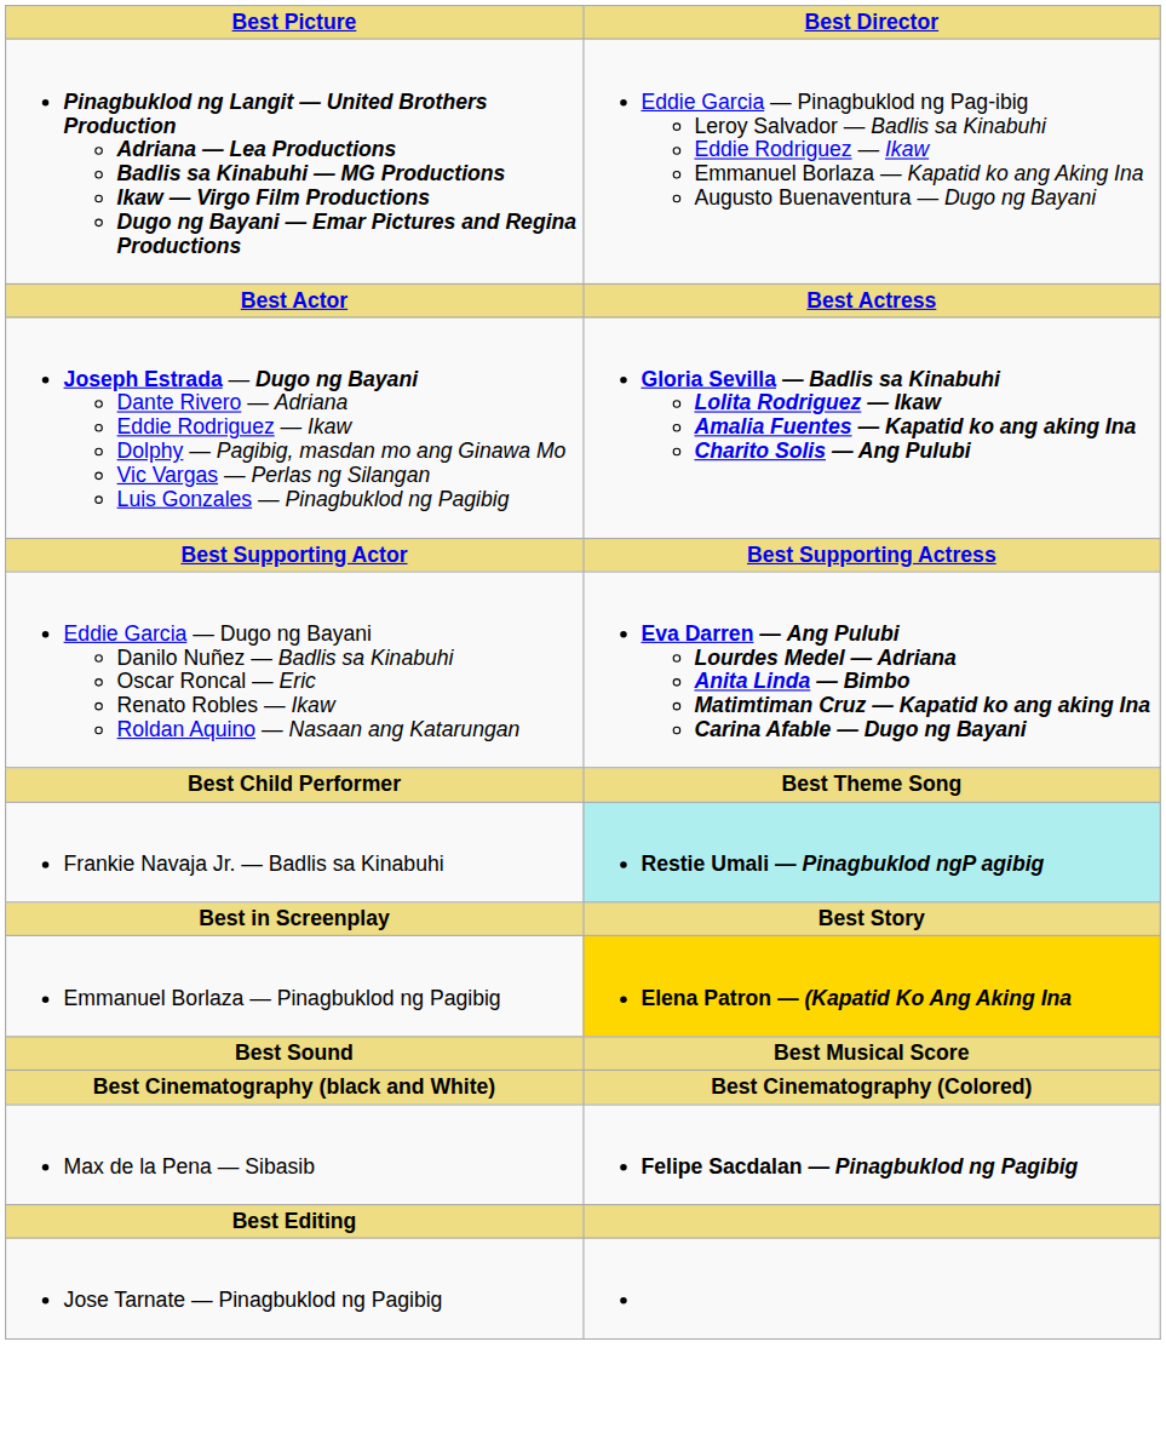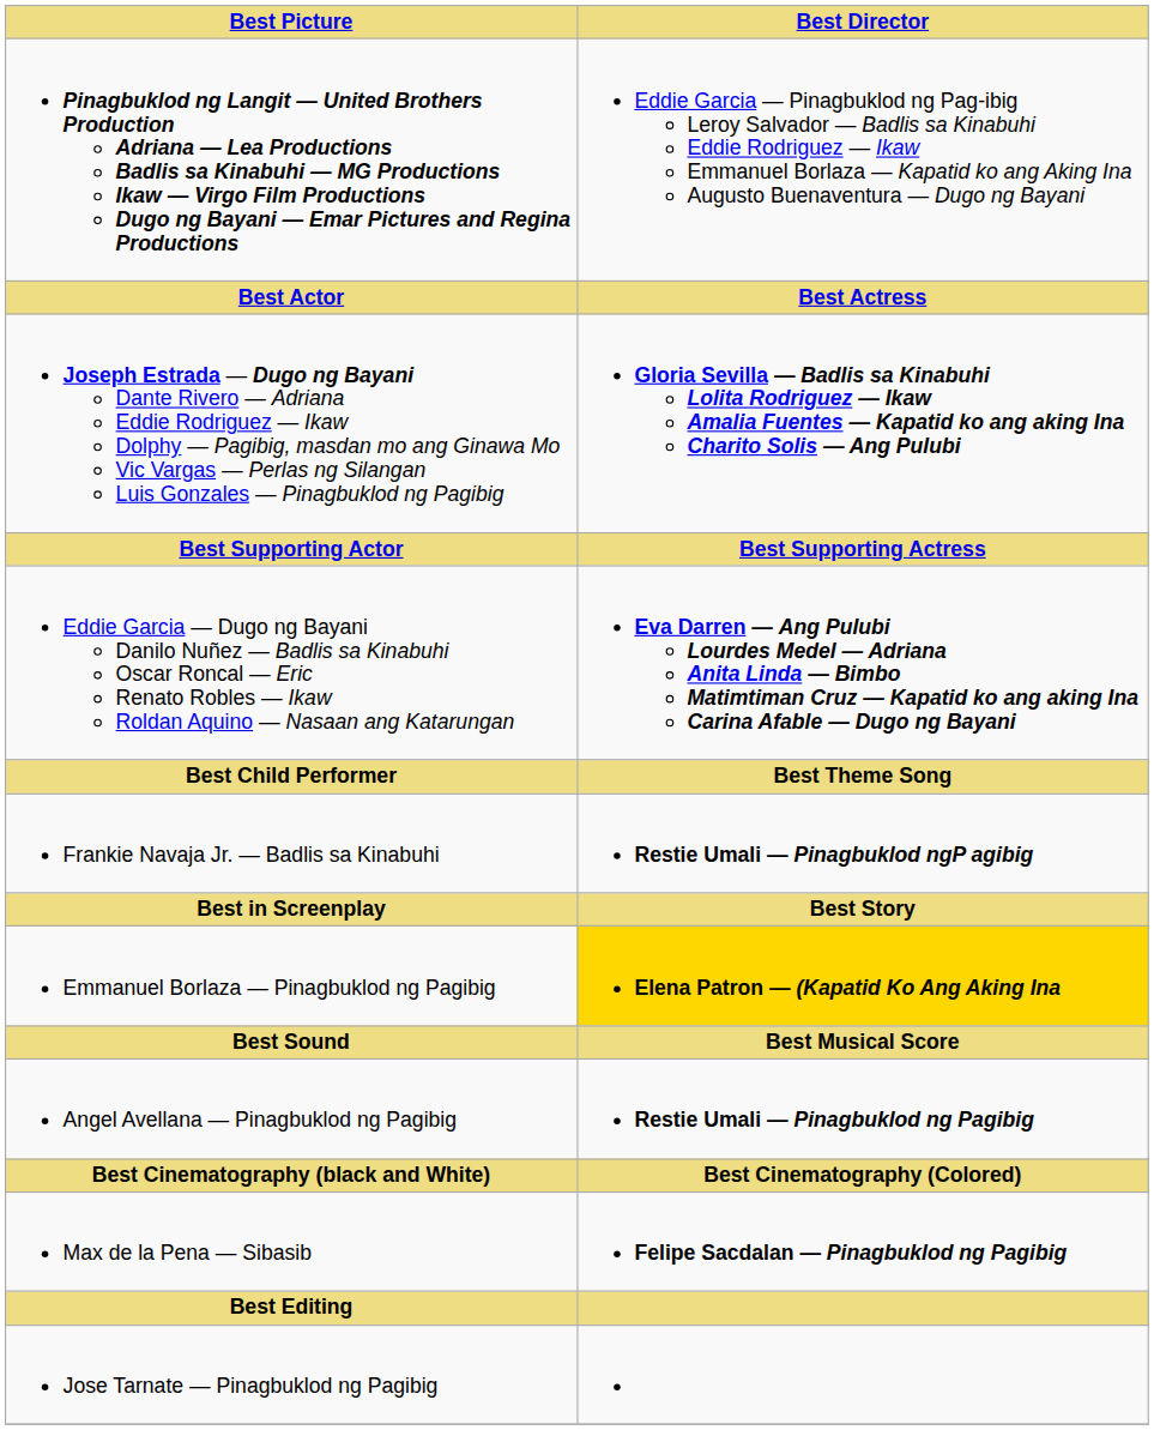Frankie Navaja Jr. — Badlis sa Kinabuhi | Best Director: paleturquoise background -> no background
+ row: Angel Avellana — Pinagbuklod ng Pagibig | Restie Umali — Pinagbuklod ng Pagibig
